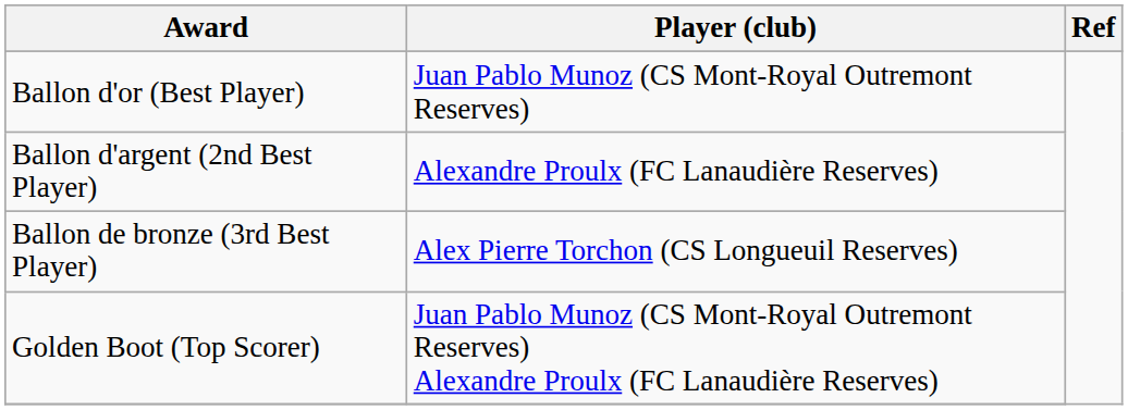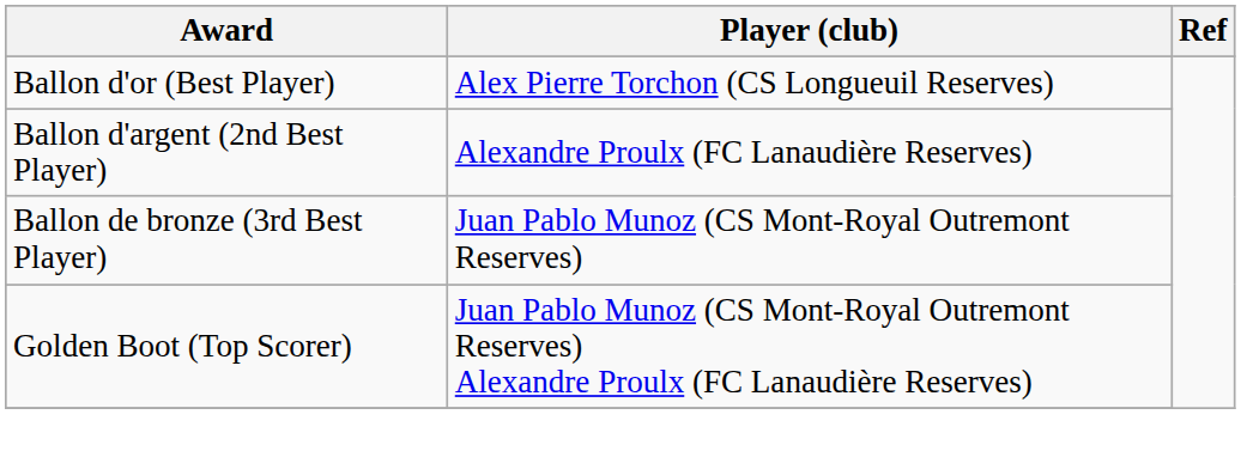Ballon d'or (Best Player) | Player (club): Juan Pablo Munoz (CS Mont-Royal Outremont Reserves) -> Alex Pierre Torchon (CS Longueuil Reserves)
Ballon de bronze (3rd Best Player) | Player (club): Alex Pierre Torchon (CS Longueuil Reserves) -> Juan Pablo Munoz (CS Mont-Royal Outremont Reserves)
